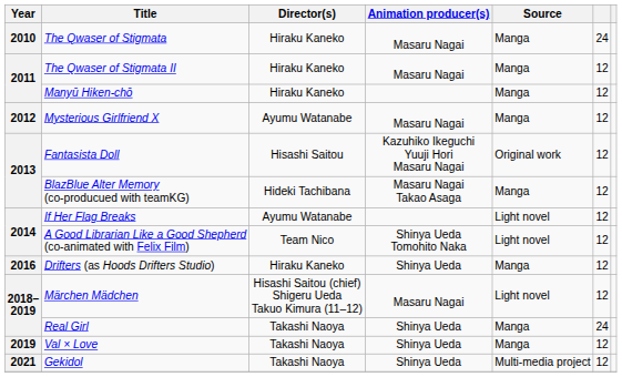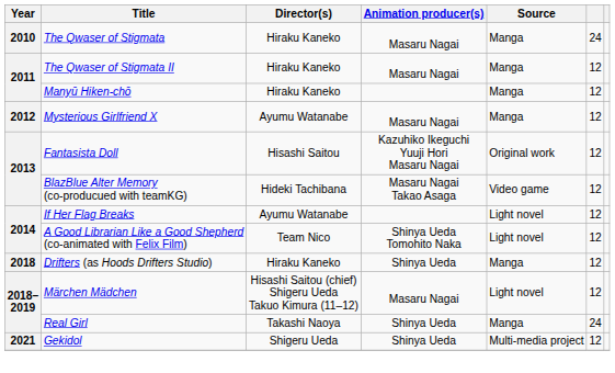BlazBlue Alter Memory (co-producued with teamKG) | Source: Manga -> Video game
Drifters (as Hoods Drifters Studio) | Year: 2016 -> 2018
- row: 2019 | Val × Love | Takashi Naoya | Shinya Ueda | Manga | 12
Gekidol | Director(s): Takashi Naoya -> Shigeru Ueda
